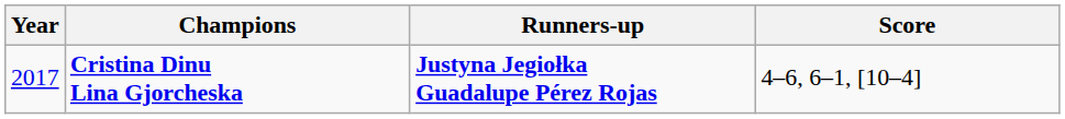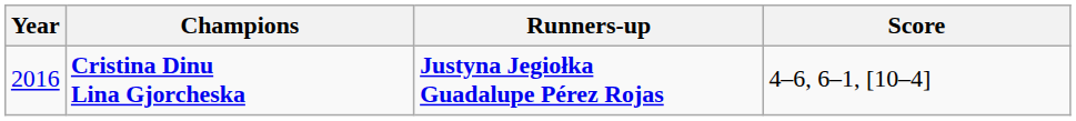Cristina Dinu Lina Gjorcheska | Year: 2017 -> 2016
